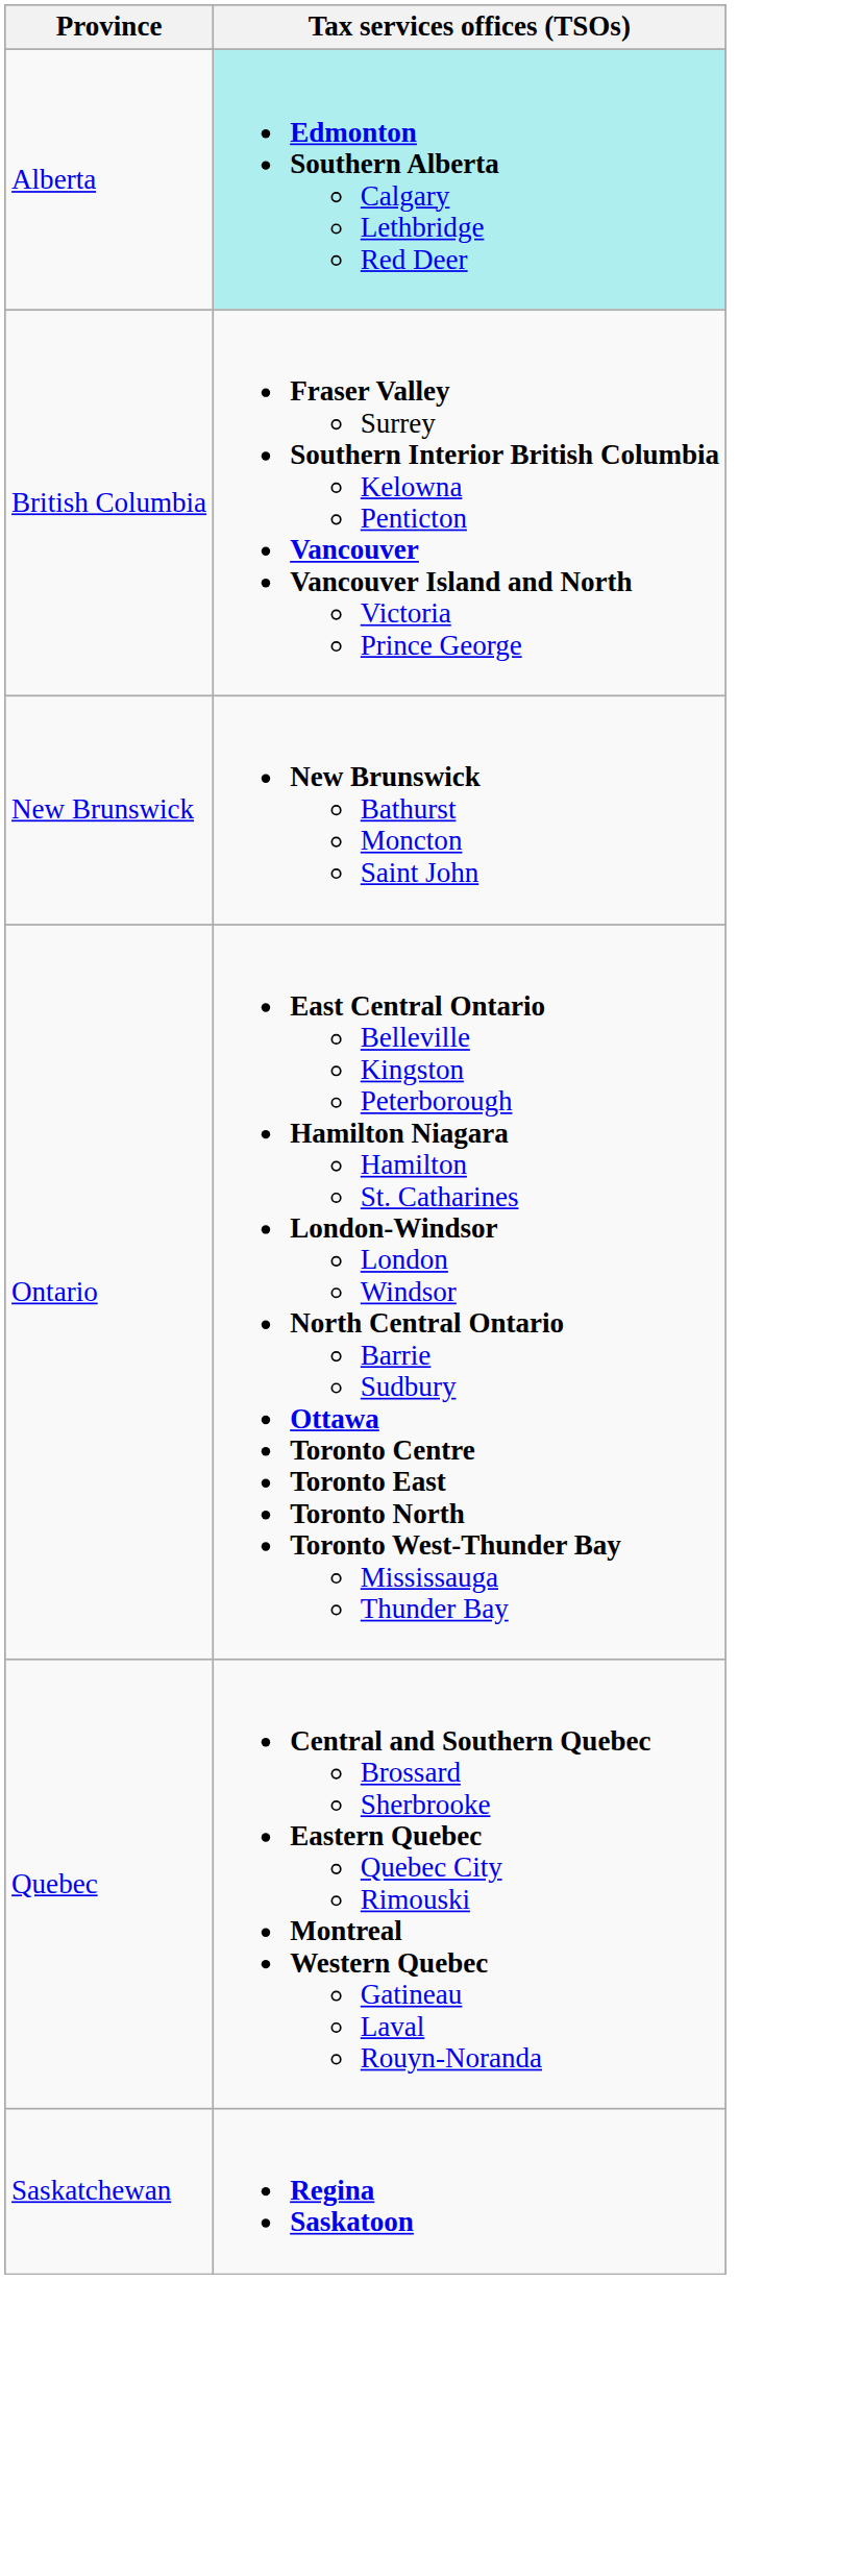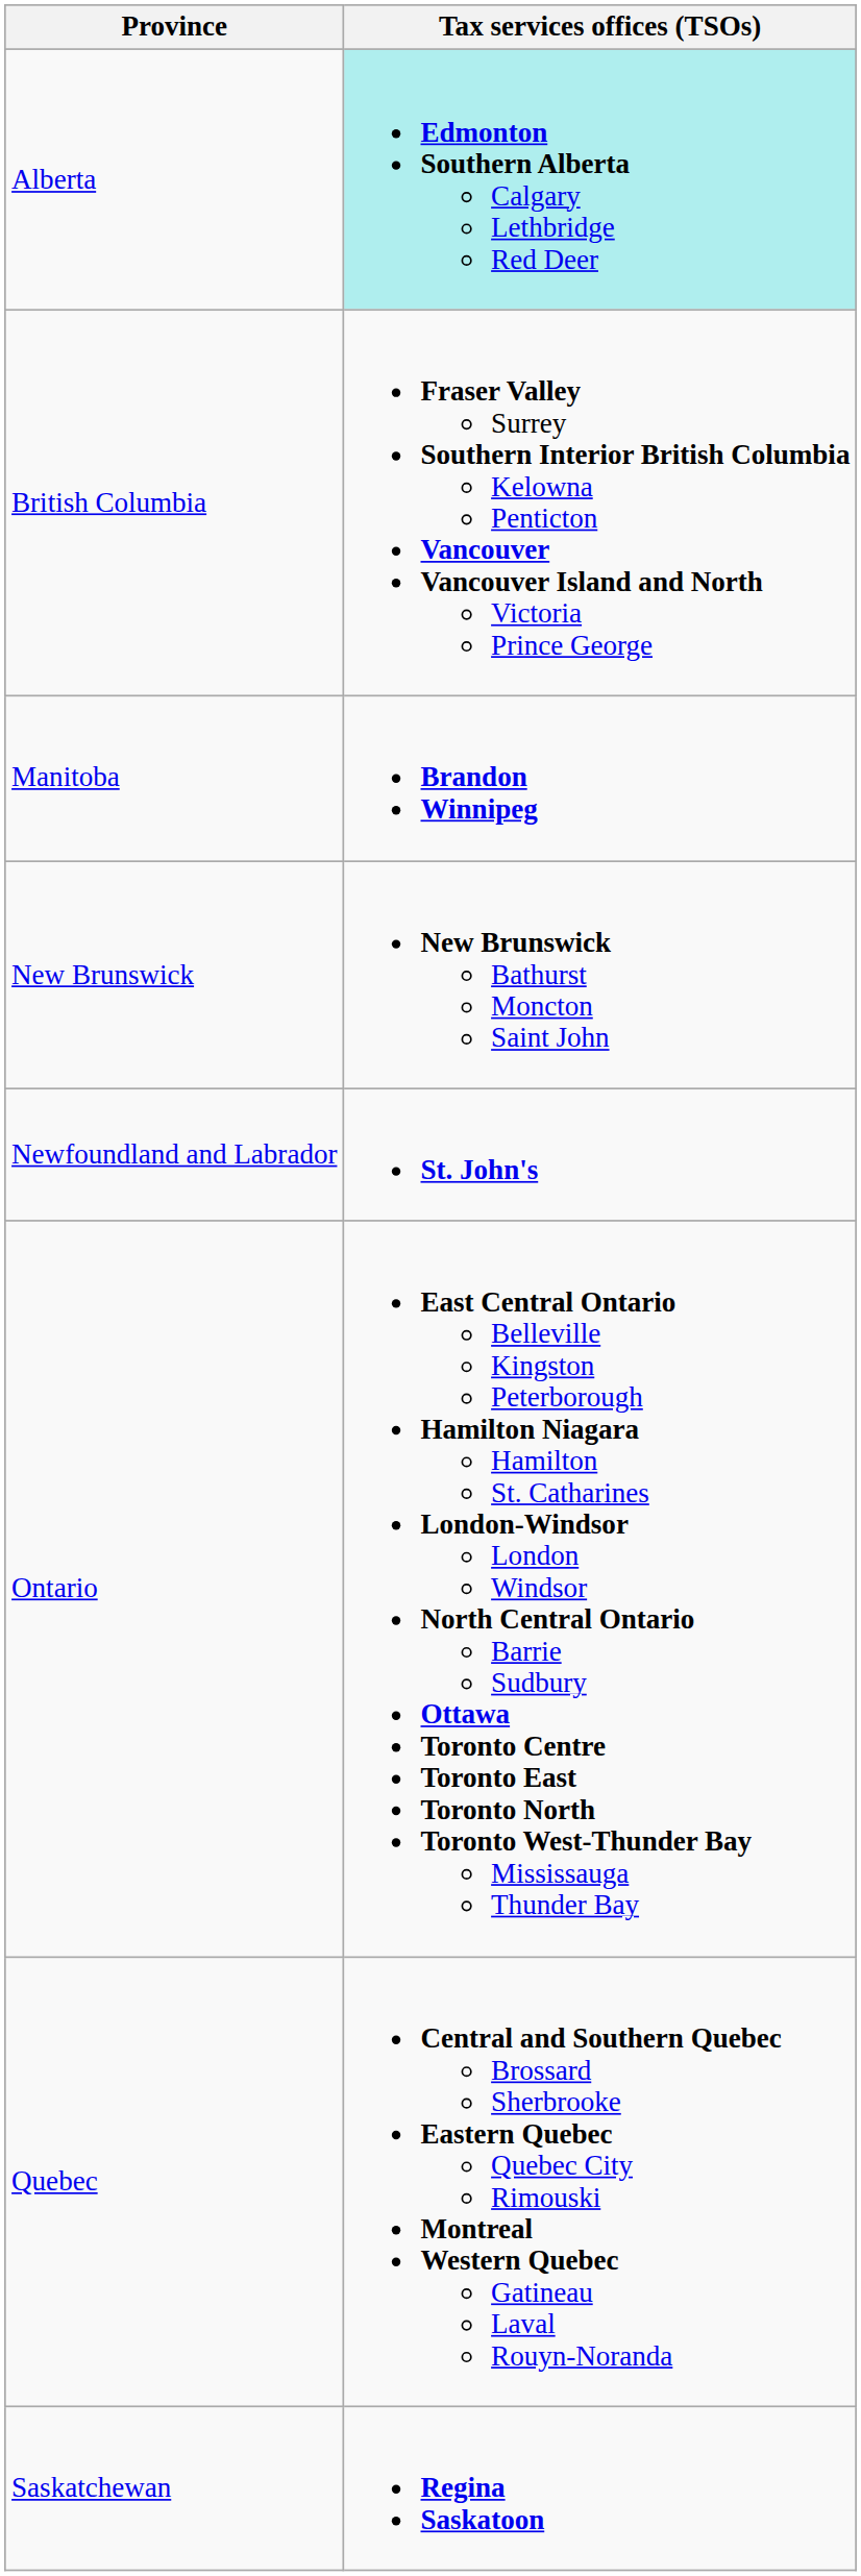+ row: Manitoba | Brandon Winnipeg
+ row: Newfoundland and Labrador | St. John's
